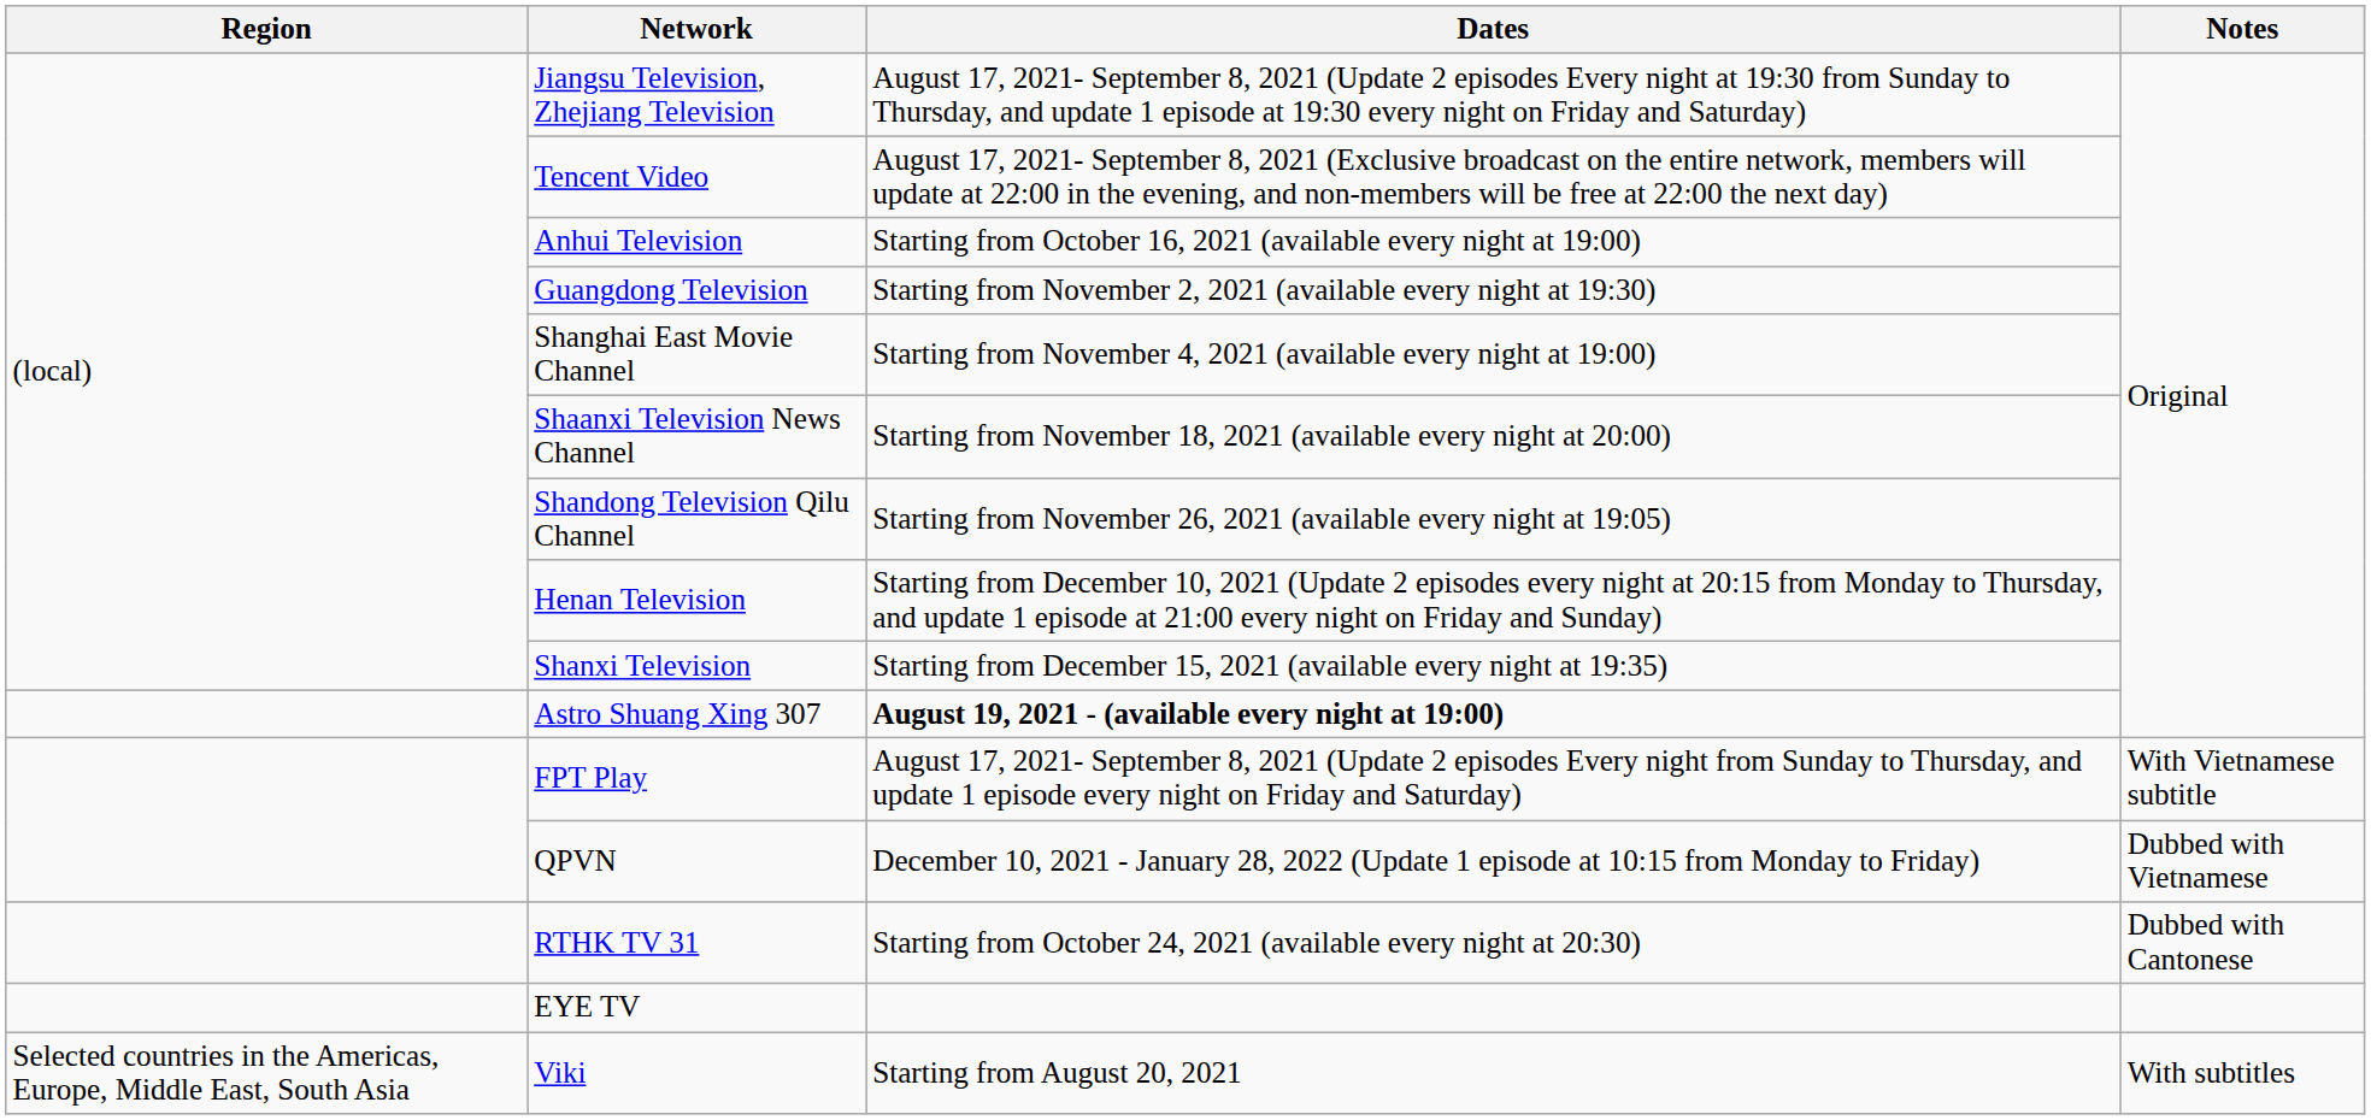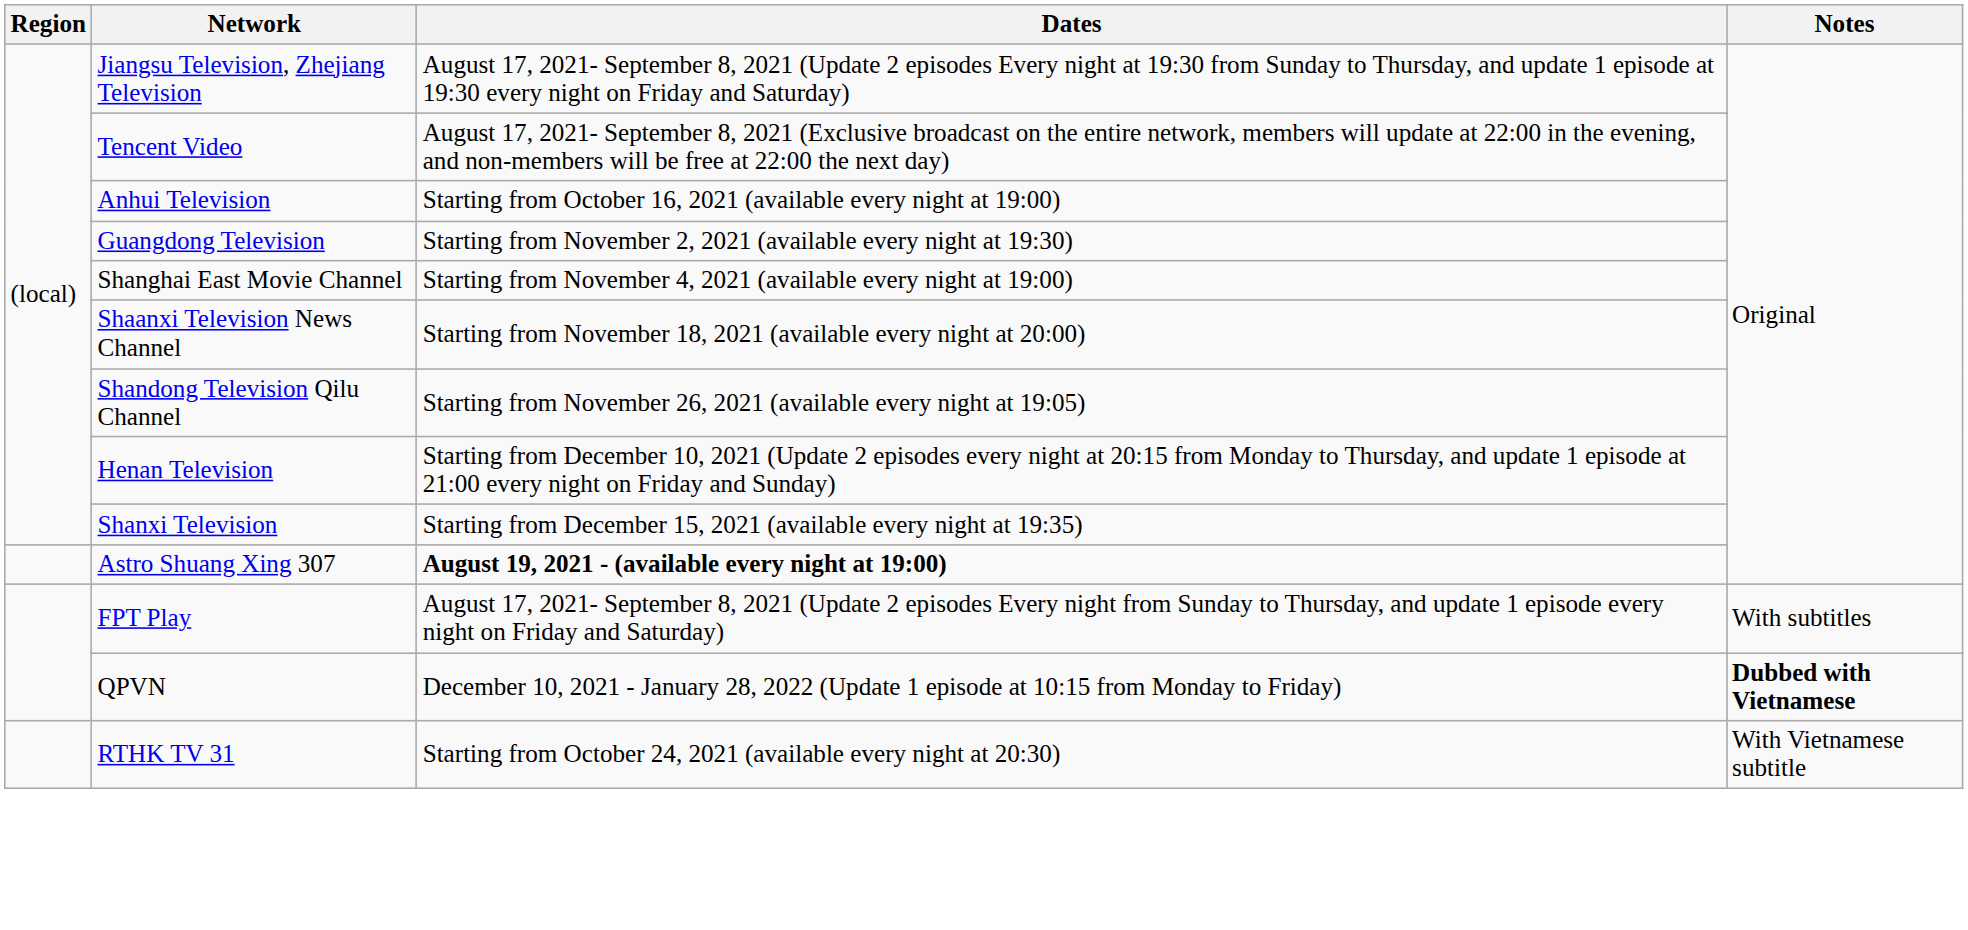FPT Play | Notes: With Vietnamese subtitle -> With subtitles
QPVN | Notes: normal -> bold
RTHK TV 31 | Notes: Dubbed with Cantonese -> With Vietnamese subtitle
- row: EYE TV
- row: Selected countries in the Americas, Europe, Middle East, South Asia | Viki | Starting from August 20, 2021 | With subtitles
